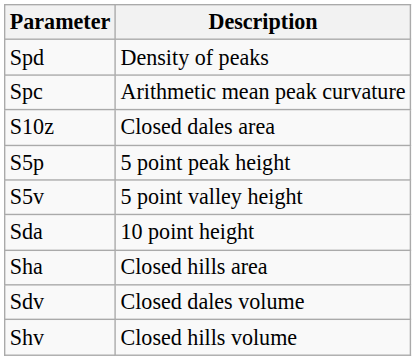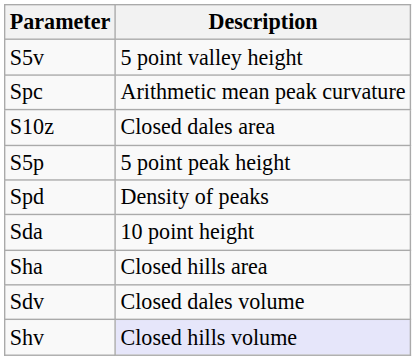rows swapped: Spd <-> S5v
Shv | Description: no background -> lavender background
